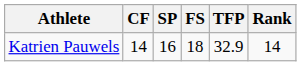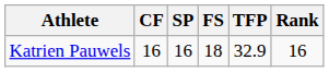Katrien Pauwels | CF: 14 -> 16
Katrien Pauwels | Rank: 14 -> 16
